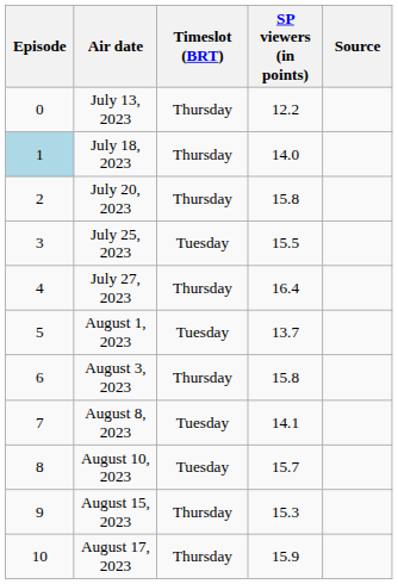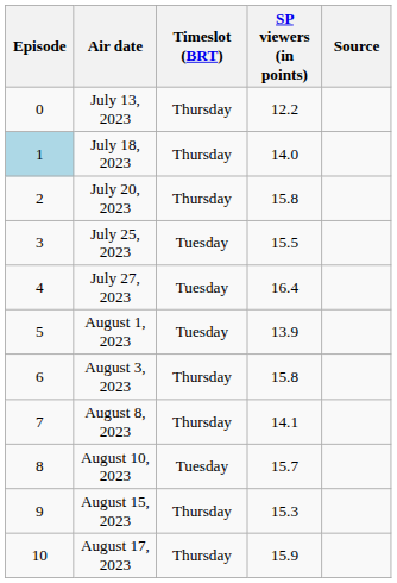July 27, 2023 | Timeslot (BRT): Thursday -> Tuesday
August 1, 2023 | SP viewers (in points): 13.7 -> 13.9
August 8, 2023 | Timeslot (BRT): Tuesday -> Thursday
